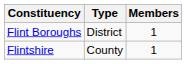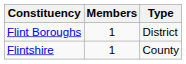columns swapped: Members <-> Type
